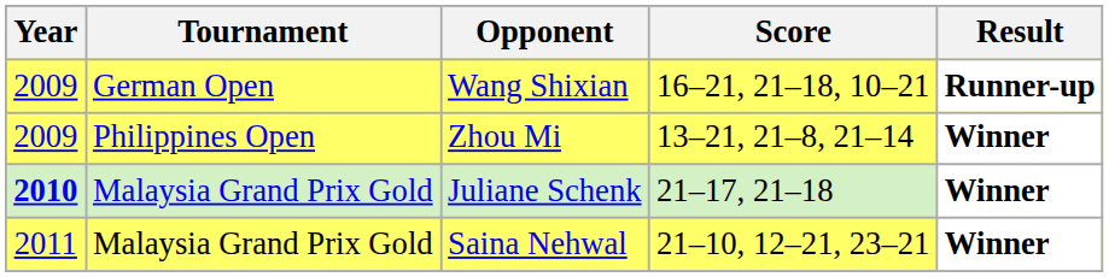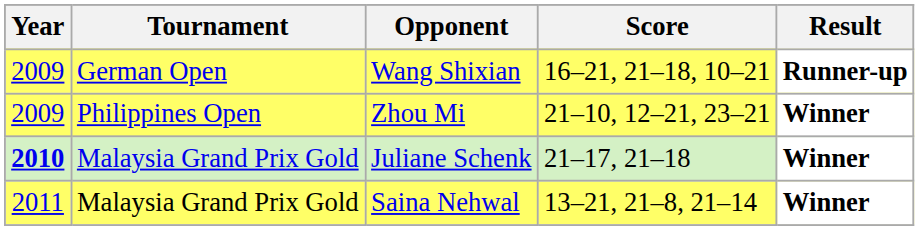Zhou Mi | Score: 13–21, 21–8, 21–14 -> 21–10, 12–21, 23–21
Saina Nehwal | Score: 21–10, 12–21, 23–21 -> 13–21, 21–8, 21–14
